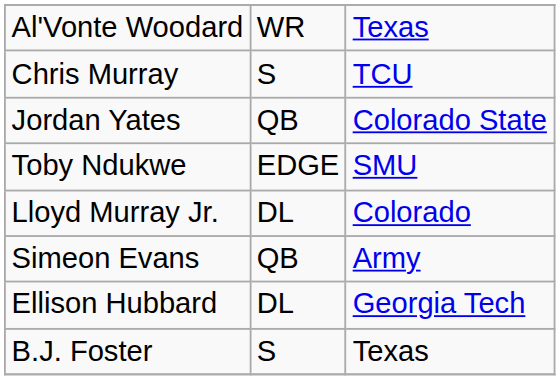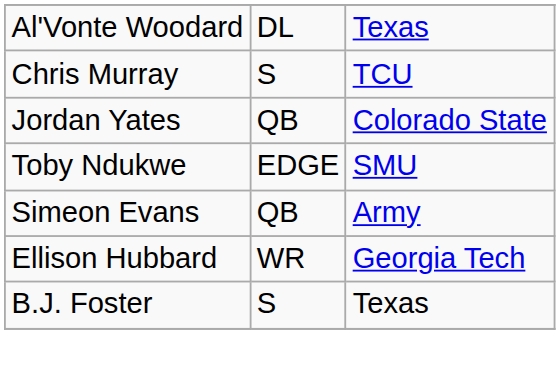Al'Vonte Woodard | column 2: WR -> DL
- row: Lloyd Murray Jr. | DL | Colorado
Ellison Hubbard | column 2: DL -> WR
